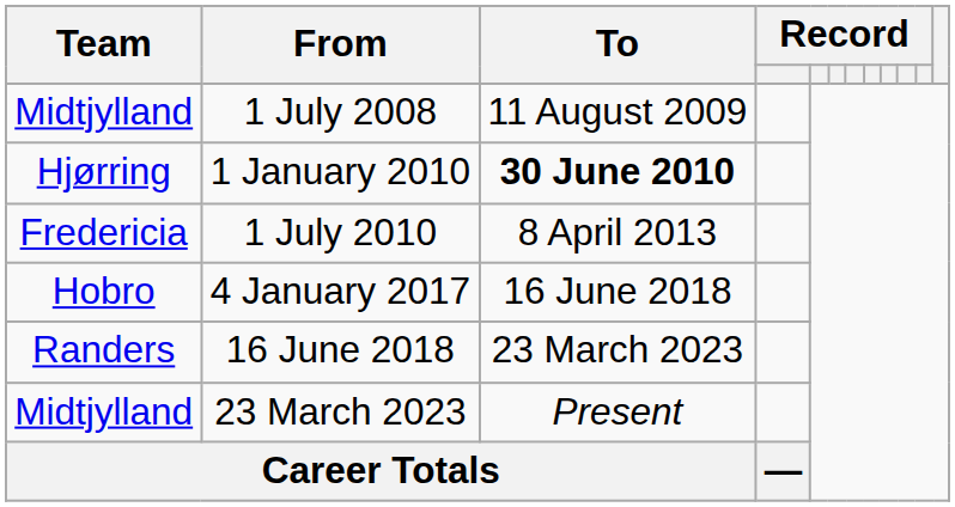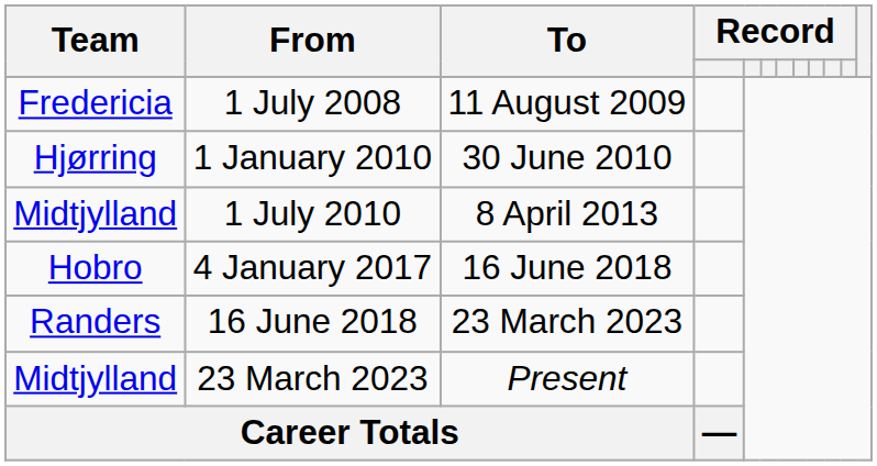1 July 2008 | Team: Midtjylland -> Fredericia
1 January 2010 | To: bold -> normal
1 July 2010 | Team: Fredericia -> Midtjylland
